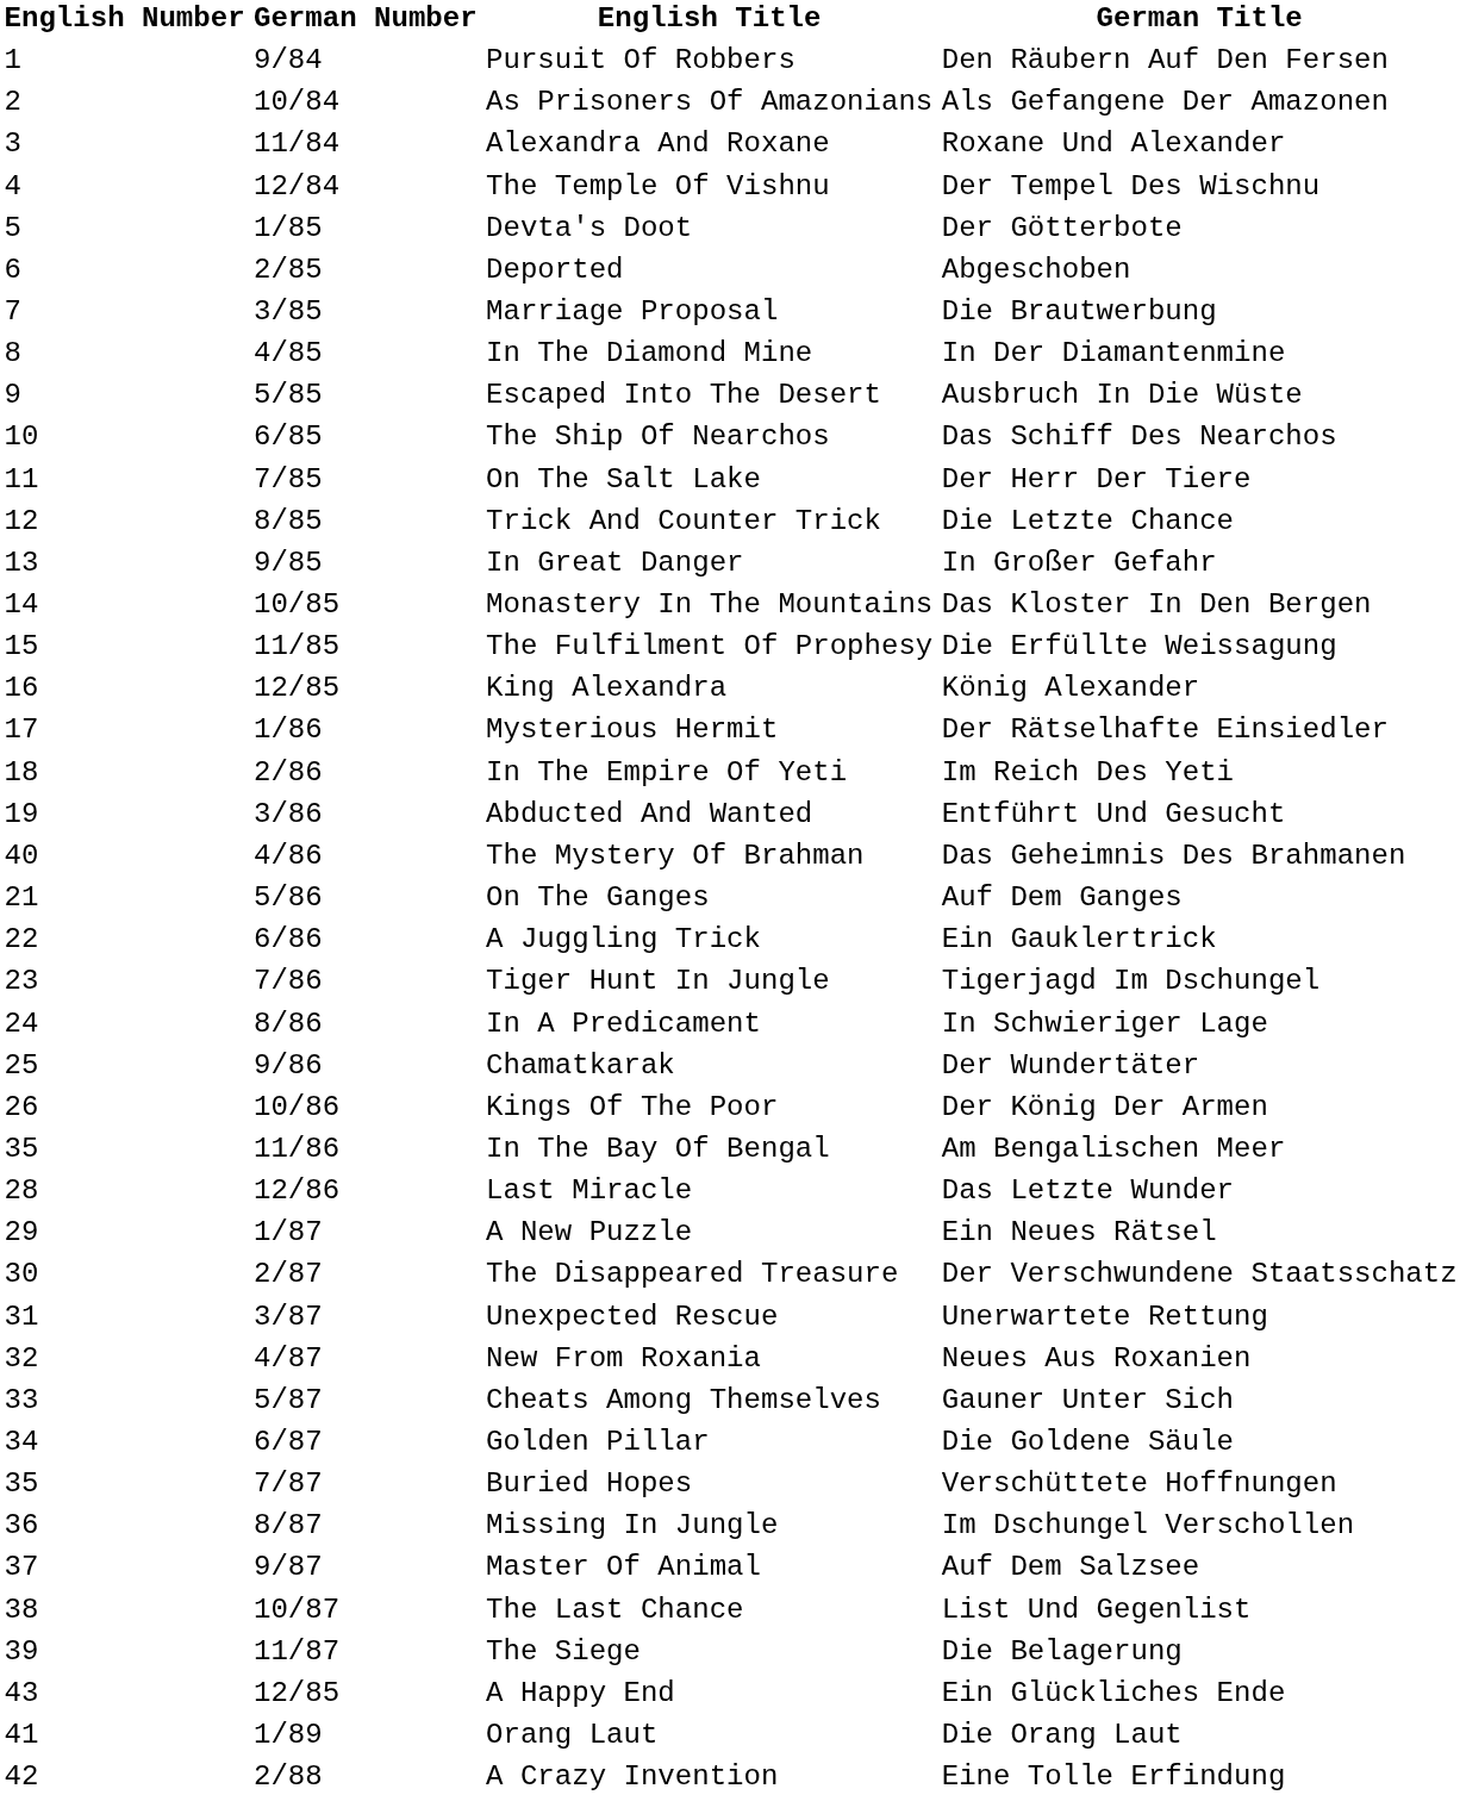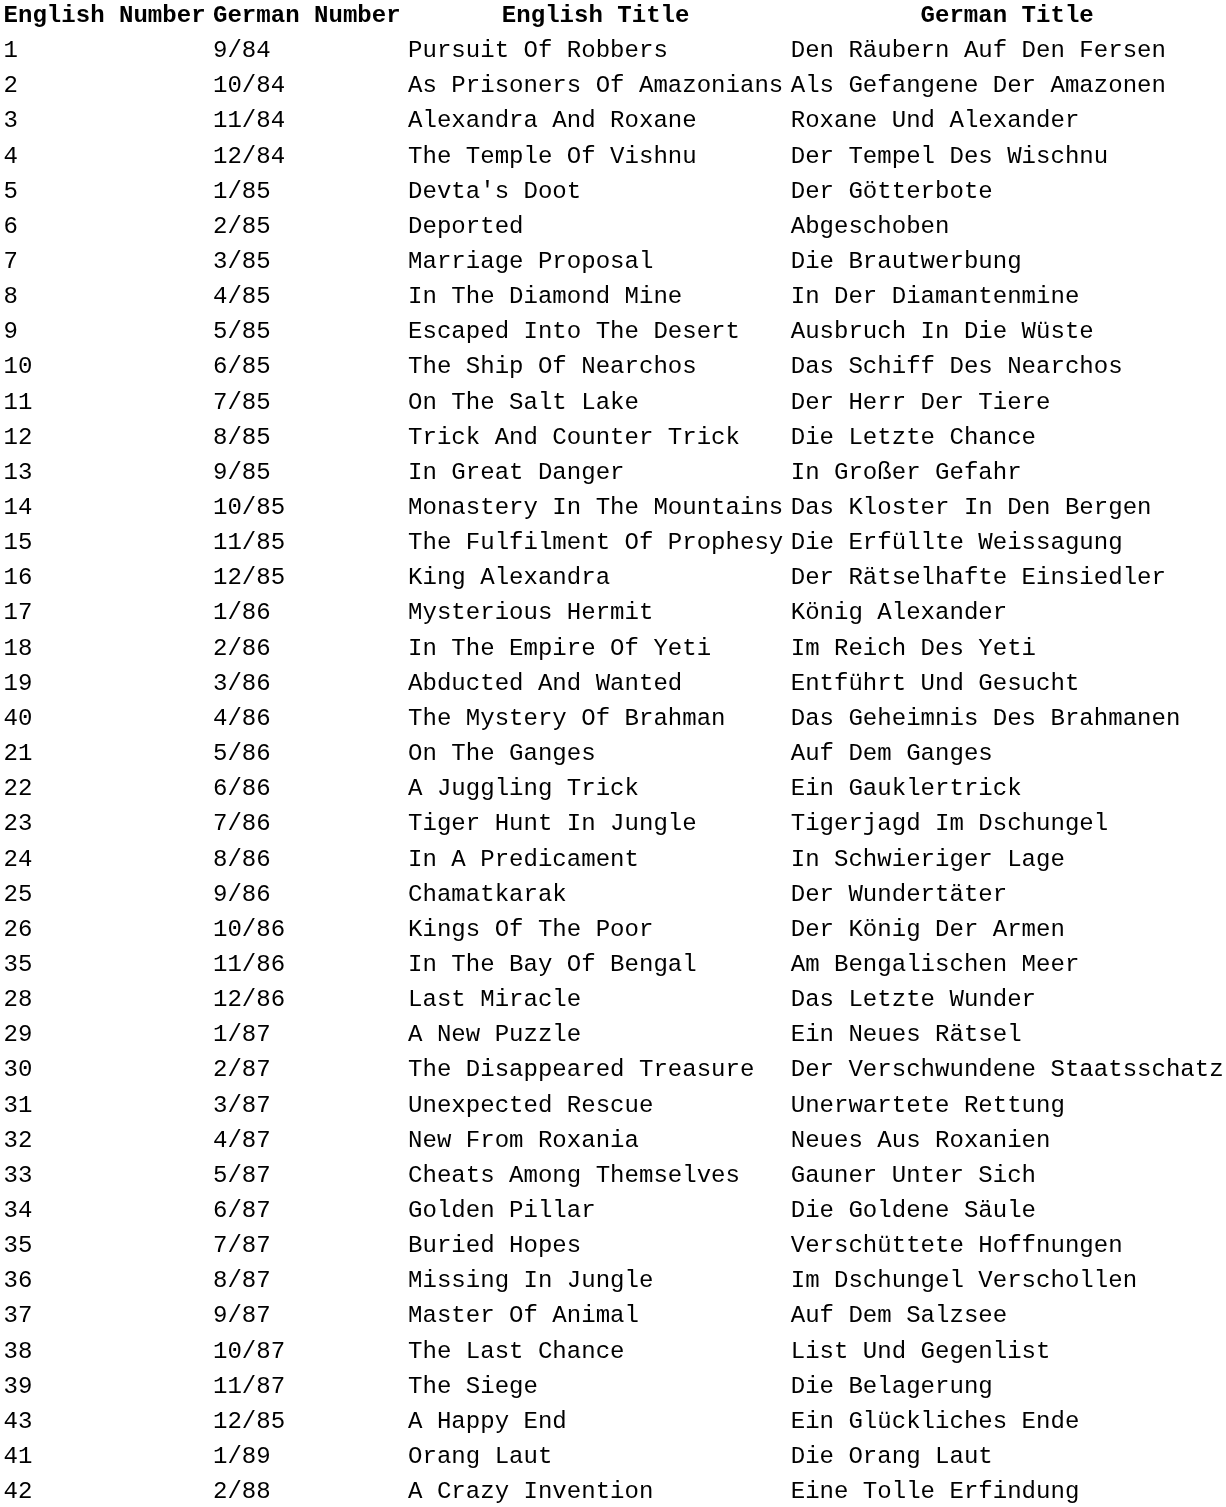King Alexandra | German Title: König Alexander -> Der Rätselhafte Einsiedler
Mysterious Hermit | German Title: Der Rätselhafte Einsiedler -> König Alexander
